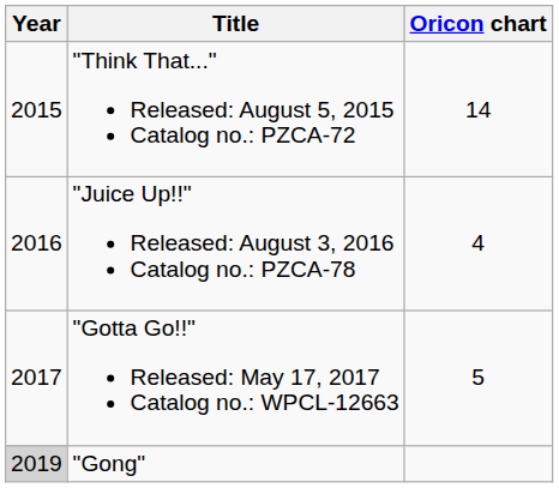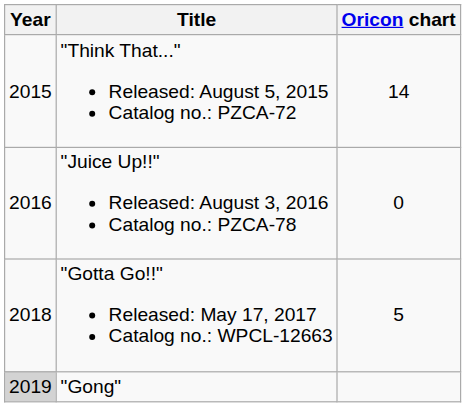"Juice Up!!" Released: August 3, 2016 Catalog no.: PZCA-78 | Oricon chart: 4 -> 0
"Gotta Go!!" Released: May 17, 2017 Catalog no.: WPCL-12663 | Year: 2017 -> 2018
